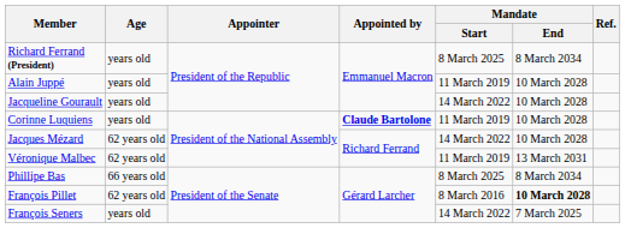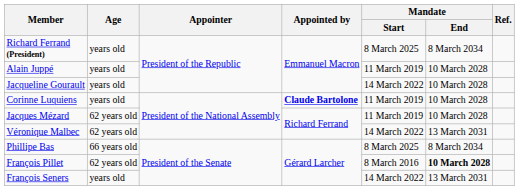Jacques Mézard | Mandate / Start: 14 March 2022 -> 11 March 2019
Véronique Malbec | Mandate / Start: 11 March 2019 -> 14 March 2022
François Seners | Mandate / End: 7 March 2025 -> 13 March 2031
